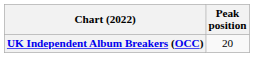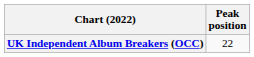UK Independent Album Breakers (OCC) | Peak position: 20 -> 22
